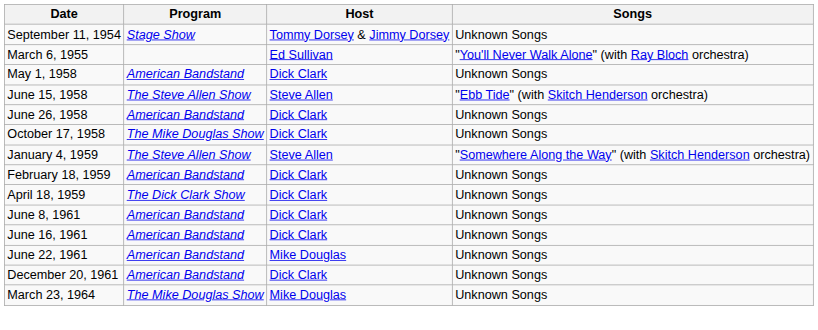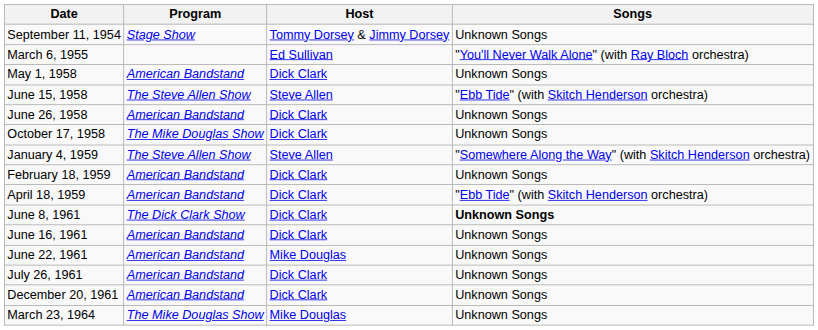April 18, 1959 | Program: The Dick Clark Show -> American Bandstand
April 18, 1959 | Songs: Unknown Songs -> "Ebb Tide" (with Skitch Henderson orchestra)
June 8, 1961 | Program: American Bandstand -> The Dick Clark Show
June 8, 1961 | Songs: normal -> bold
+ row: July 26, 1961 | American Bandstand | Dick Clark | Unknown Songs
